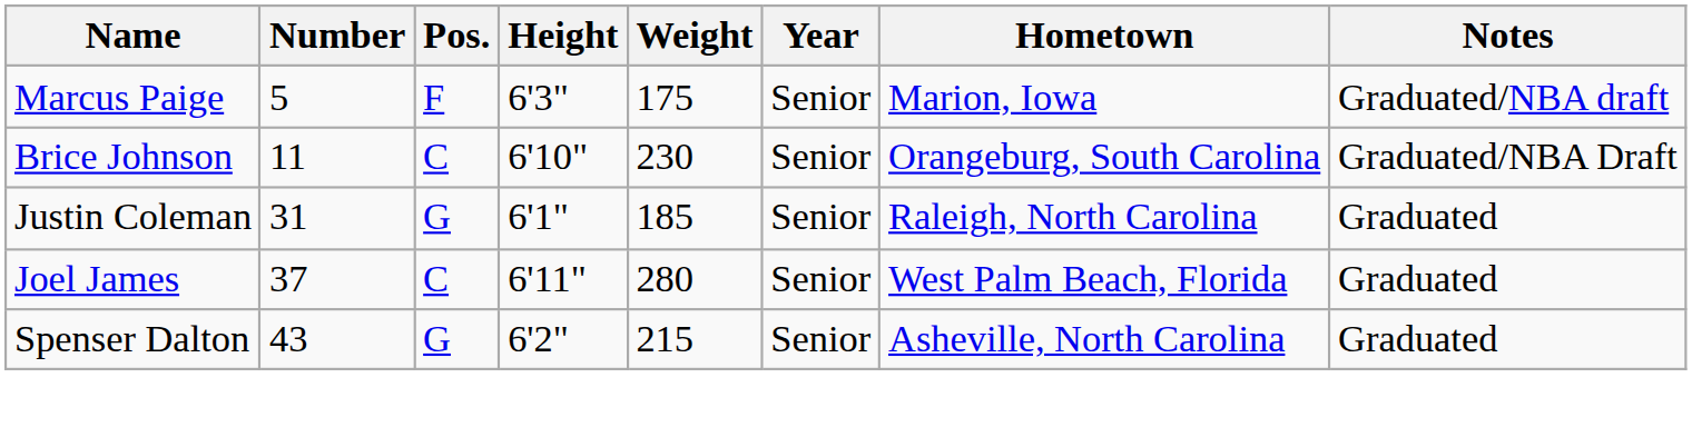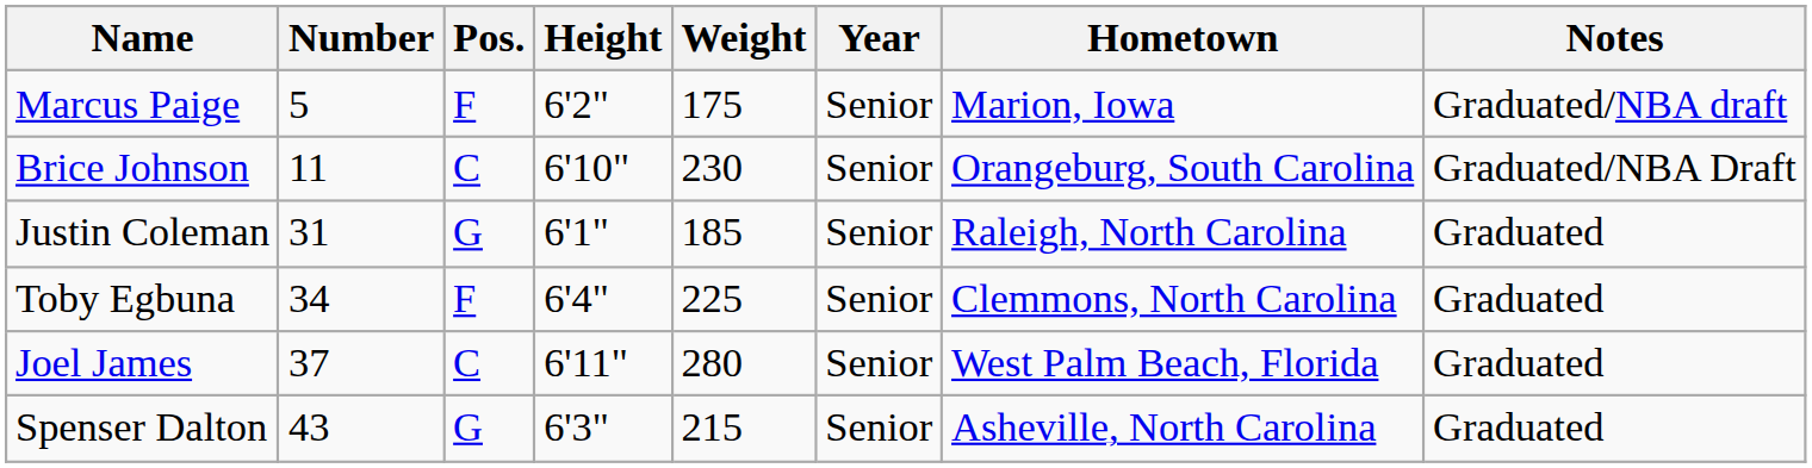Marcus Paige | Height: 6'3" -> 6'2"
+ row: Toby Egbuna | 34 | F | 6'4" | 225 | Senior | Clemmons, North Carolina | Graduated
Spenser Dalton | Height: 6'2" -> 6'3"
